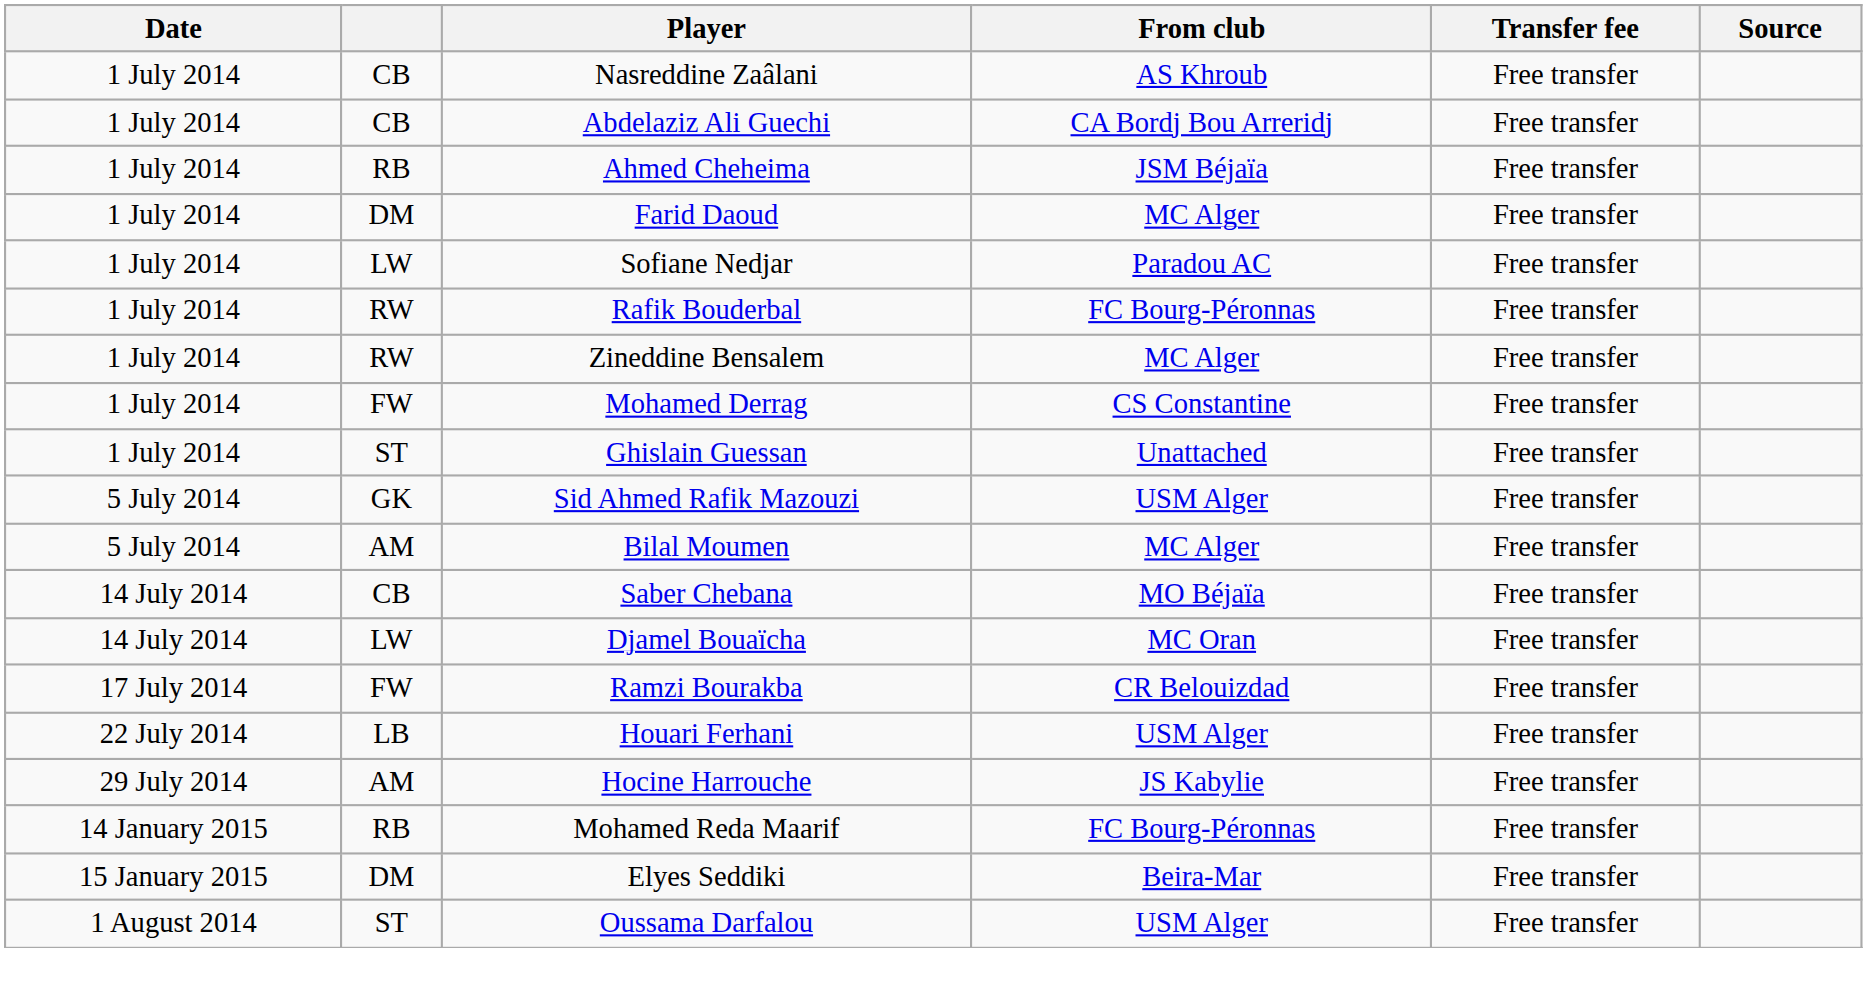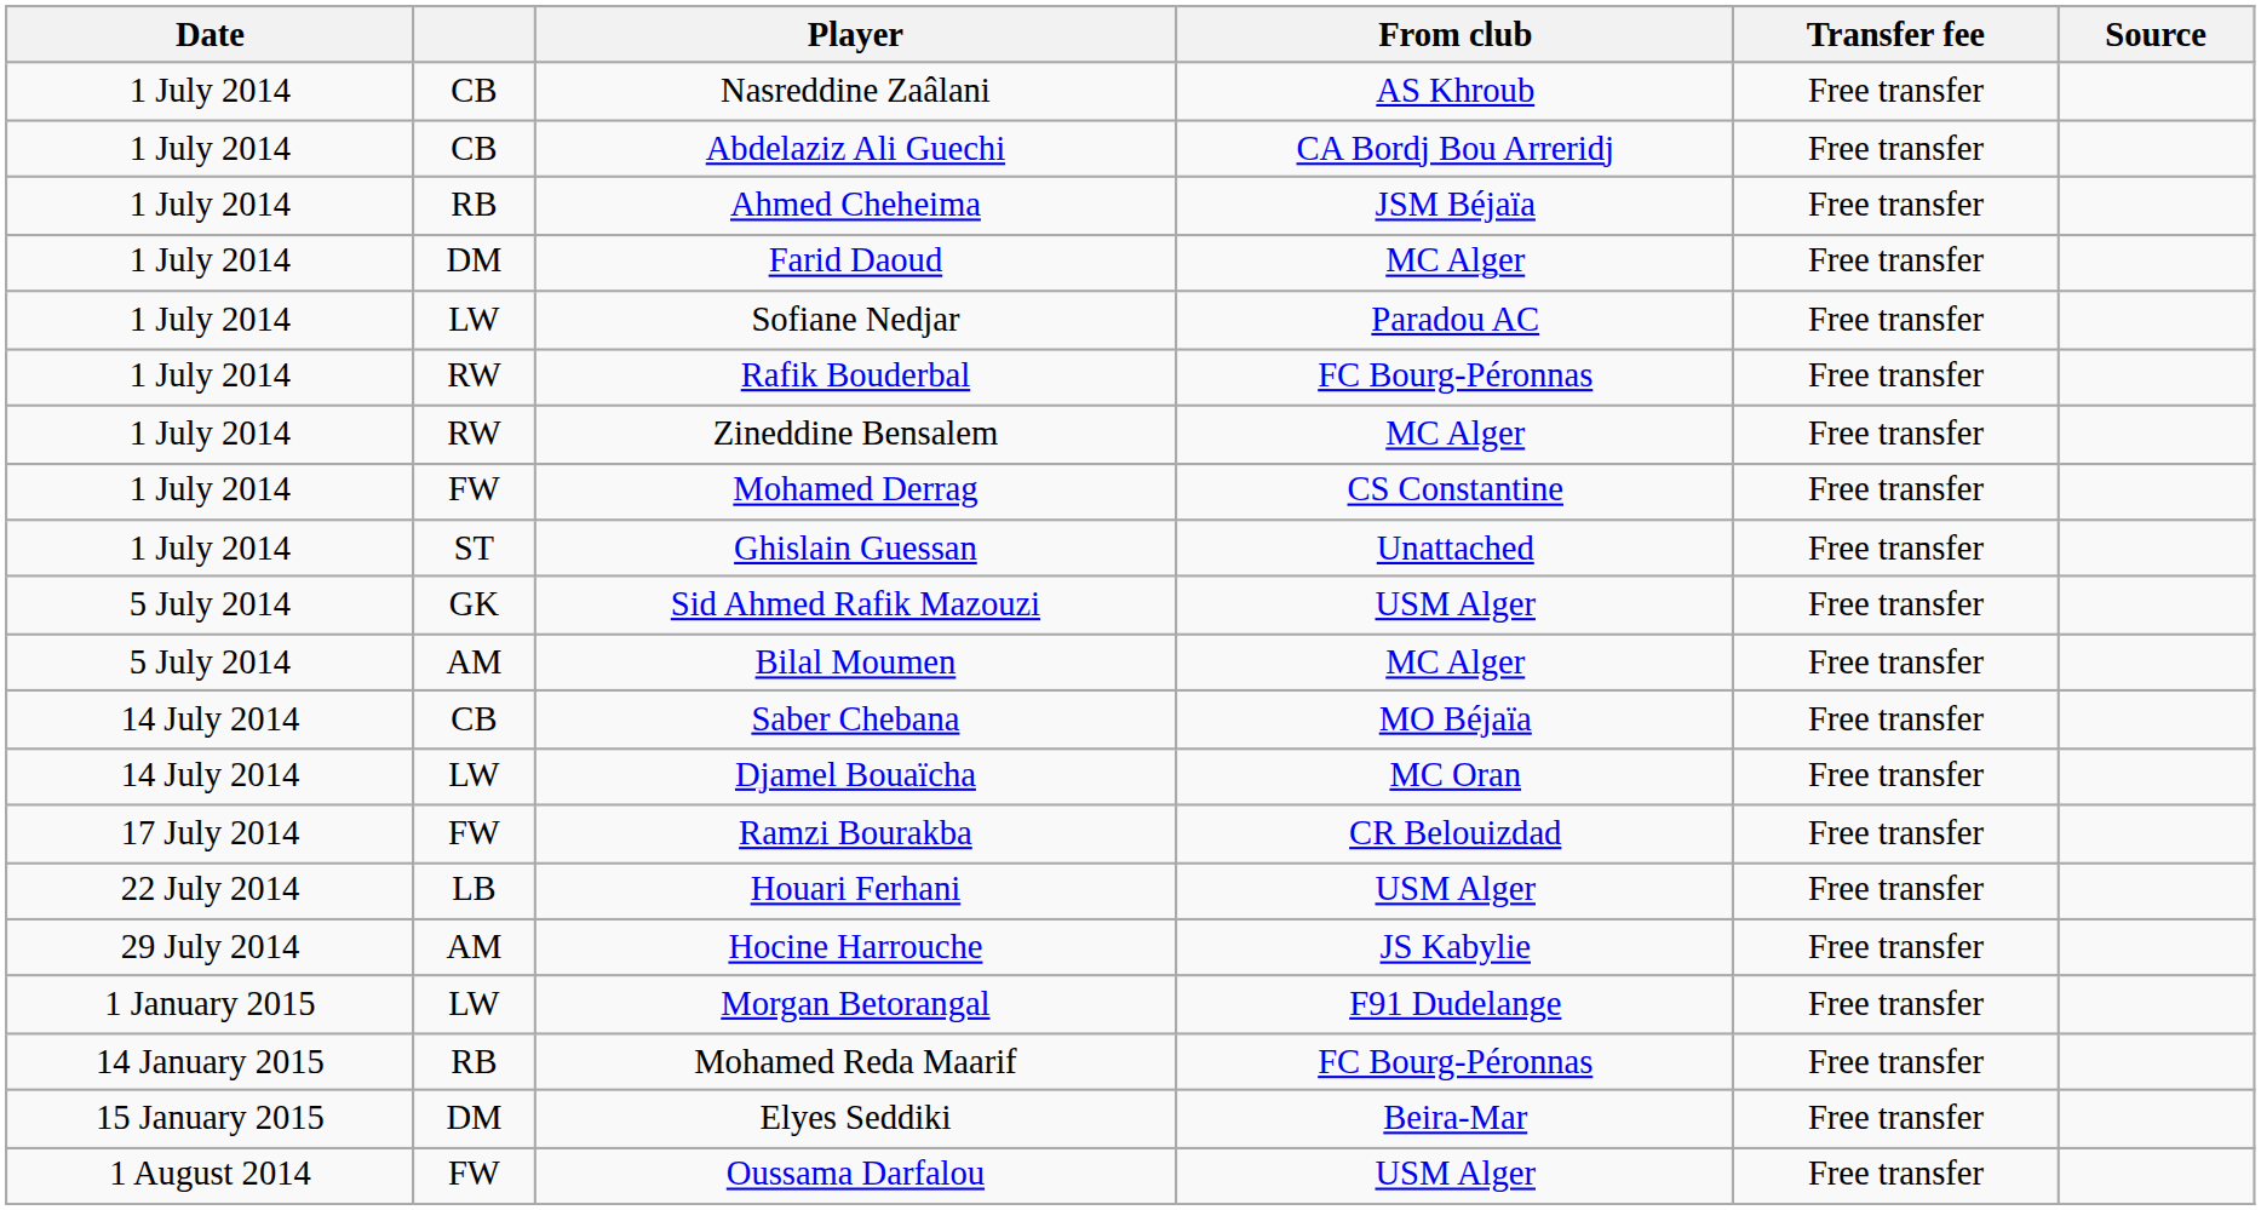+ row: 1 January 2015 | LW | Morgan Betorangal | F91 Dudelange | Free transfer
Oussama Darfalou | column 2: ST -> FW
